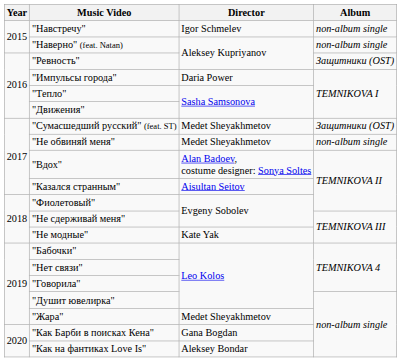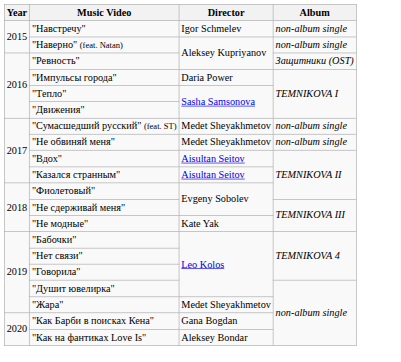"Сумасшедший русский" (feat. ST) | Album: Защитники (OST) -> non-album single
"Вдох" | Director: Alan Badoev, costume designer: Sonya Soltes -> Aisultan Seitov
